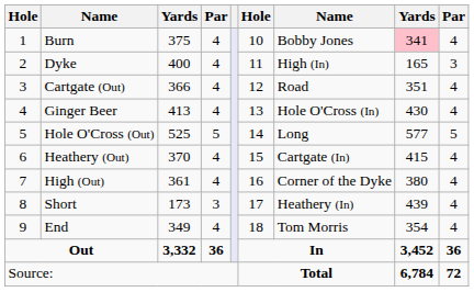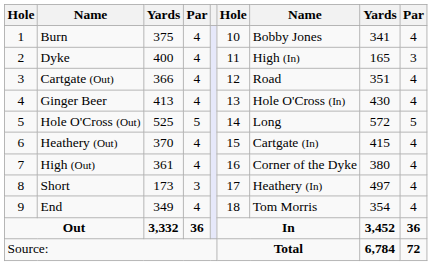Burn | column 8: pink background -> no background
Hole O'Cross (Out) | column 8: 577 -> 572
Short | column 8: 439 -> 497
